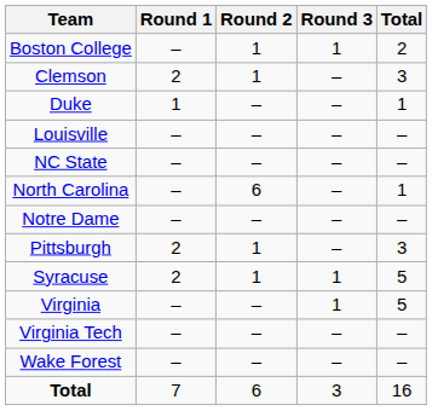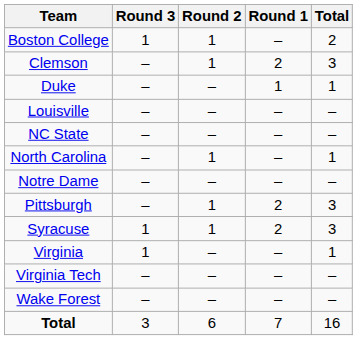columns swapped: Round 1 <-> Round 3
North Carolina | Round 2: 6 -> 1
Syracuse | Total: 5 -> 3
Virginia | Total: 5 -> 1
